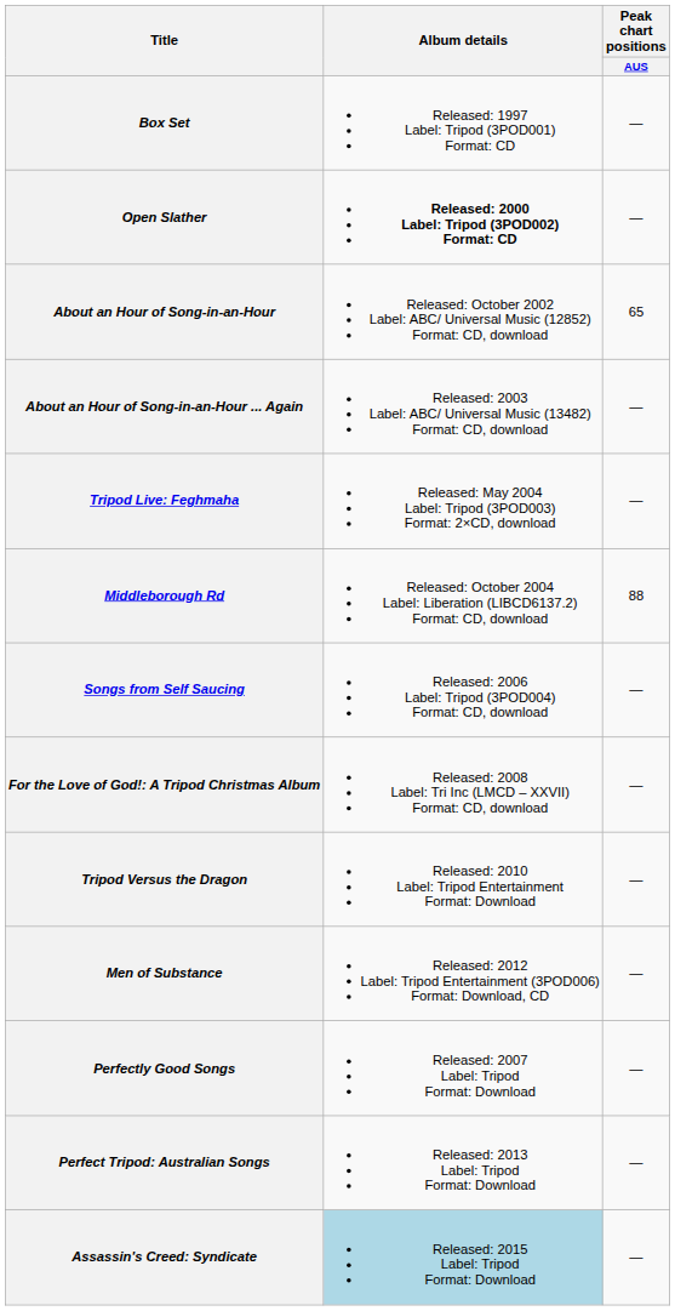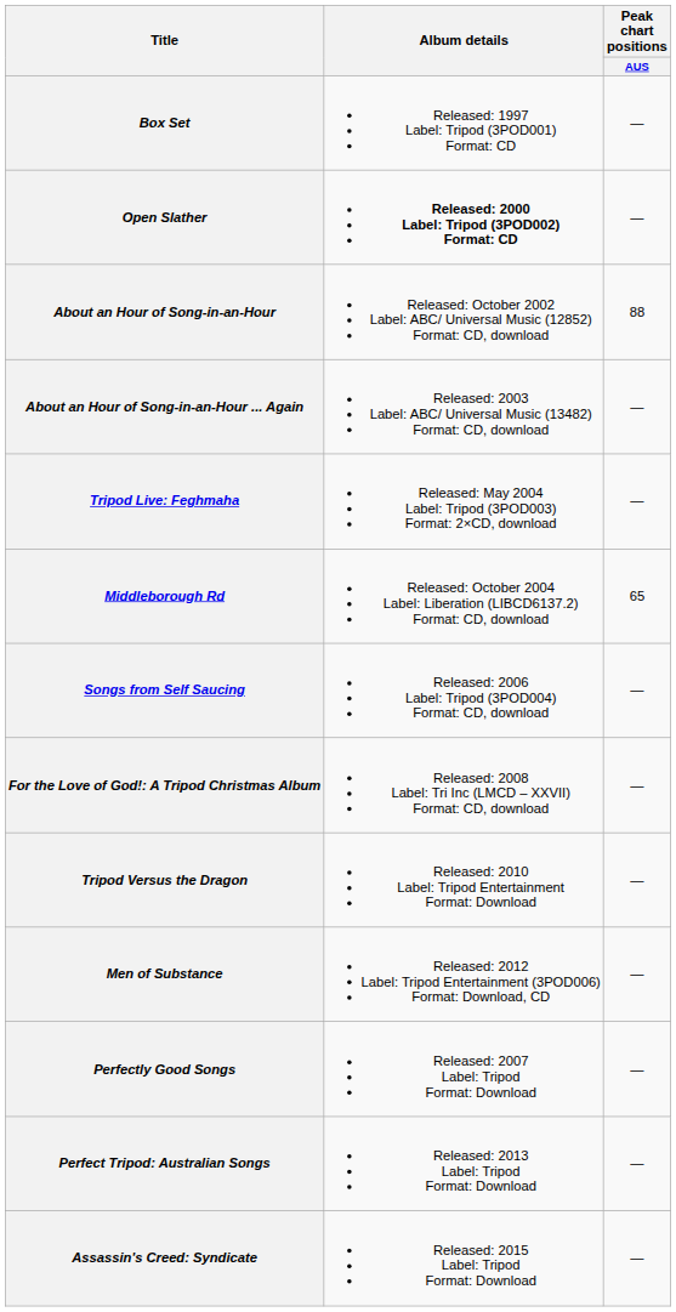About an Hour of Song-in-an-Hour | Peak chart positions / AUS: 65 -> 88
Middleborough Rd | Peak chart positions / AUS: 88 -> 65
Assassin's Creed: Syndicate | Album details: lightblue background -> no background
